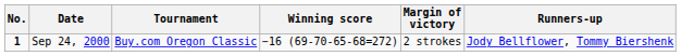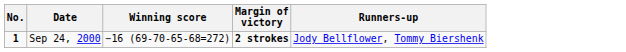- column: Tournament | Buy.com Oregon Classic
Sep 24, 2000 | Margin of victory: normal -> bold
